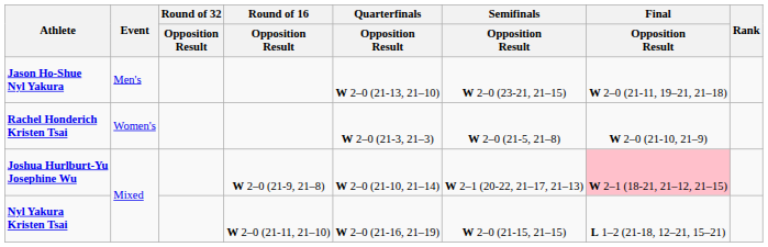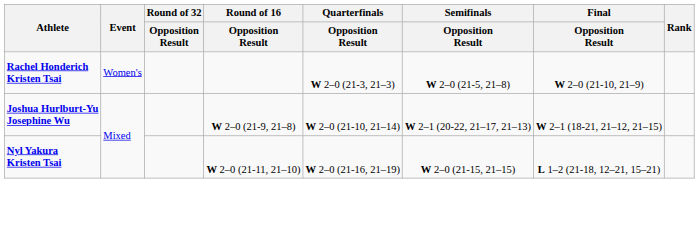- row: Jason Ho-Shue Nyl Yakura | Men's | W 2–0 (21-13, 21–10) | W 2–0 (23-21, 21–15) | W 2–0 (21-11, 19–21, 21–18)
Joshua Hurlburt-Yu Josephine Wu | Final / Opposition Result: pink background -> no background
